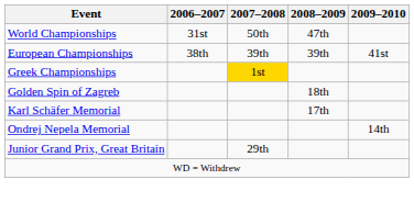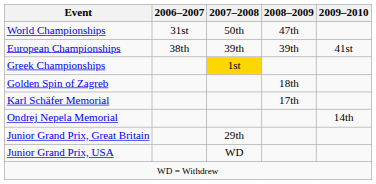+ row: Junior Grand Prix, USA | WD
